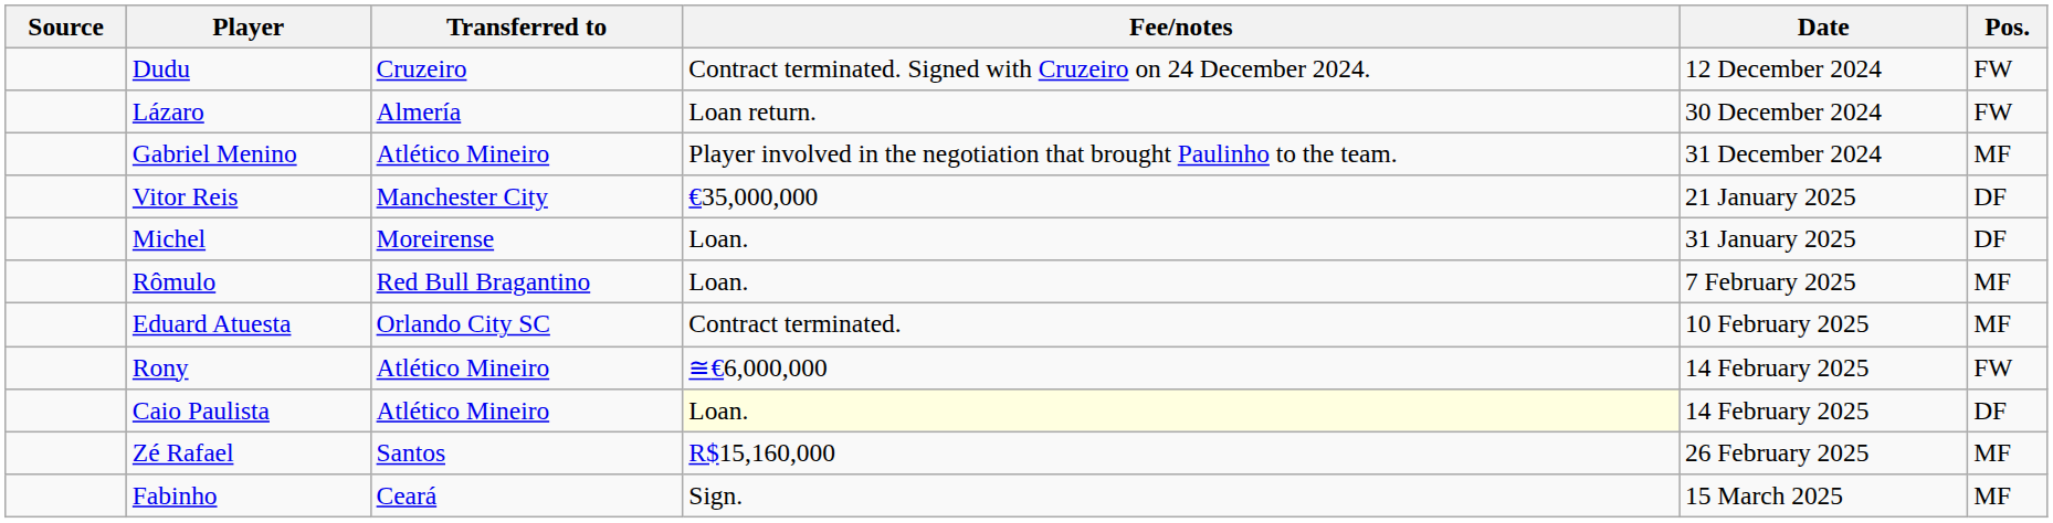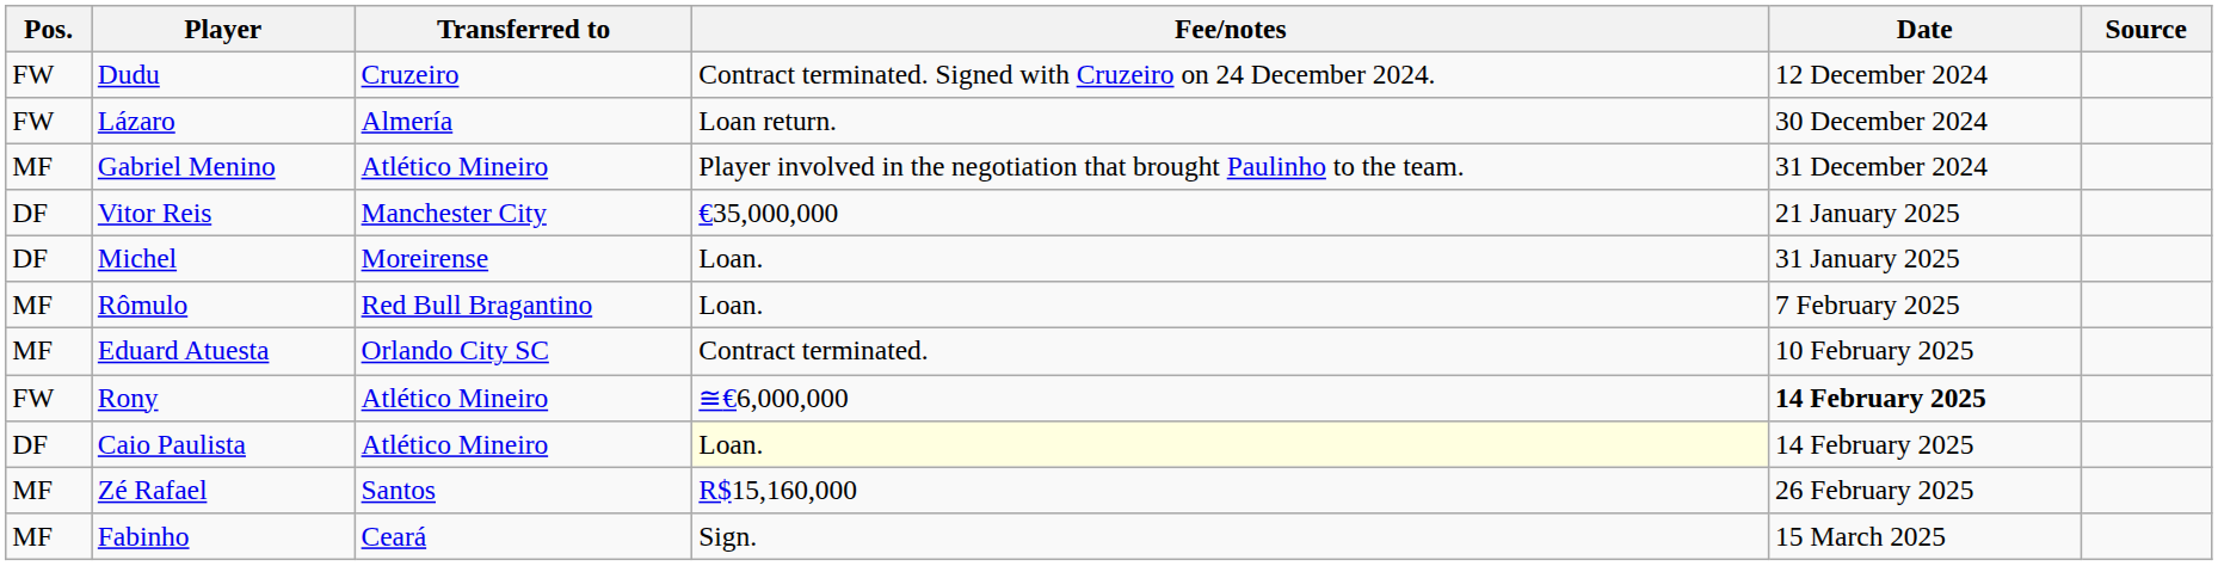columns swapped: Pos. <-> Source
Rony | Date: normal -> bold
